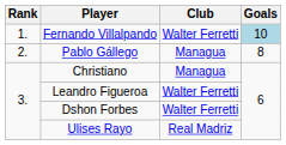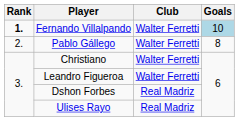Fernando Villalpando | Rank: normal -> bold
Pablo Gállego | Club: Managua -> Walter Ferretti
Christiano | Club: Managua -> Walter Ferretti
Dshon Forbes | Club: Walter Ferretti -> Real Madriz
